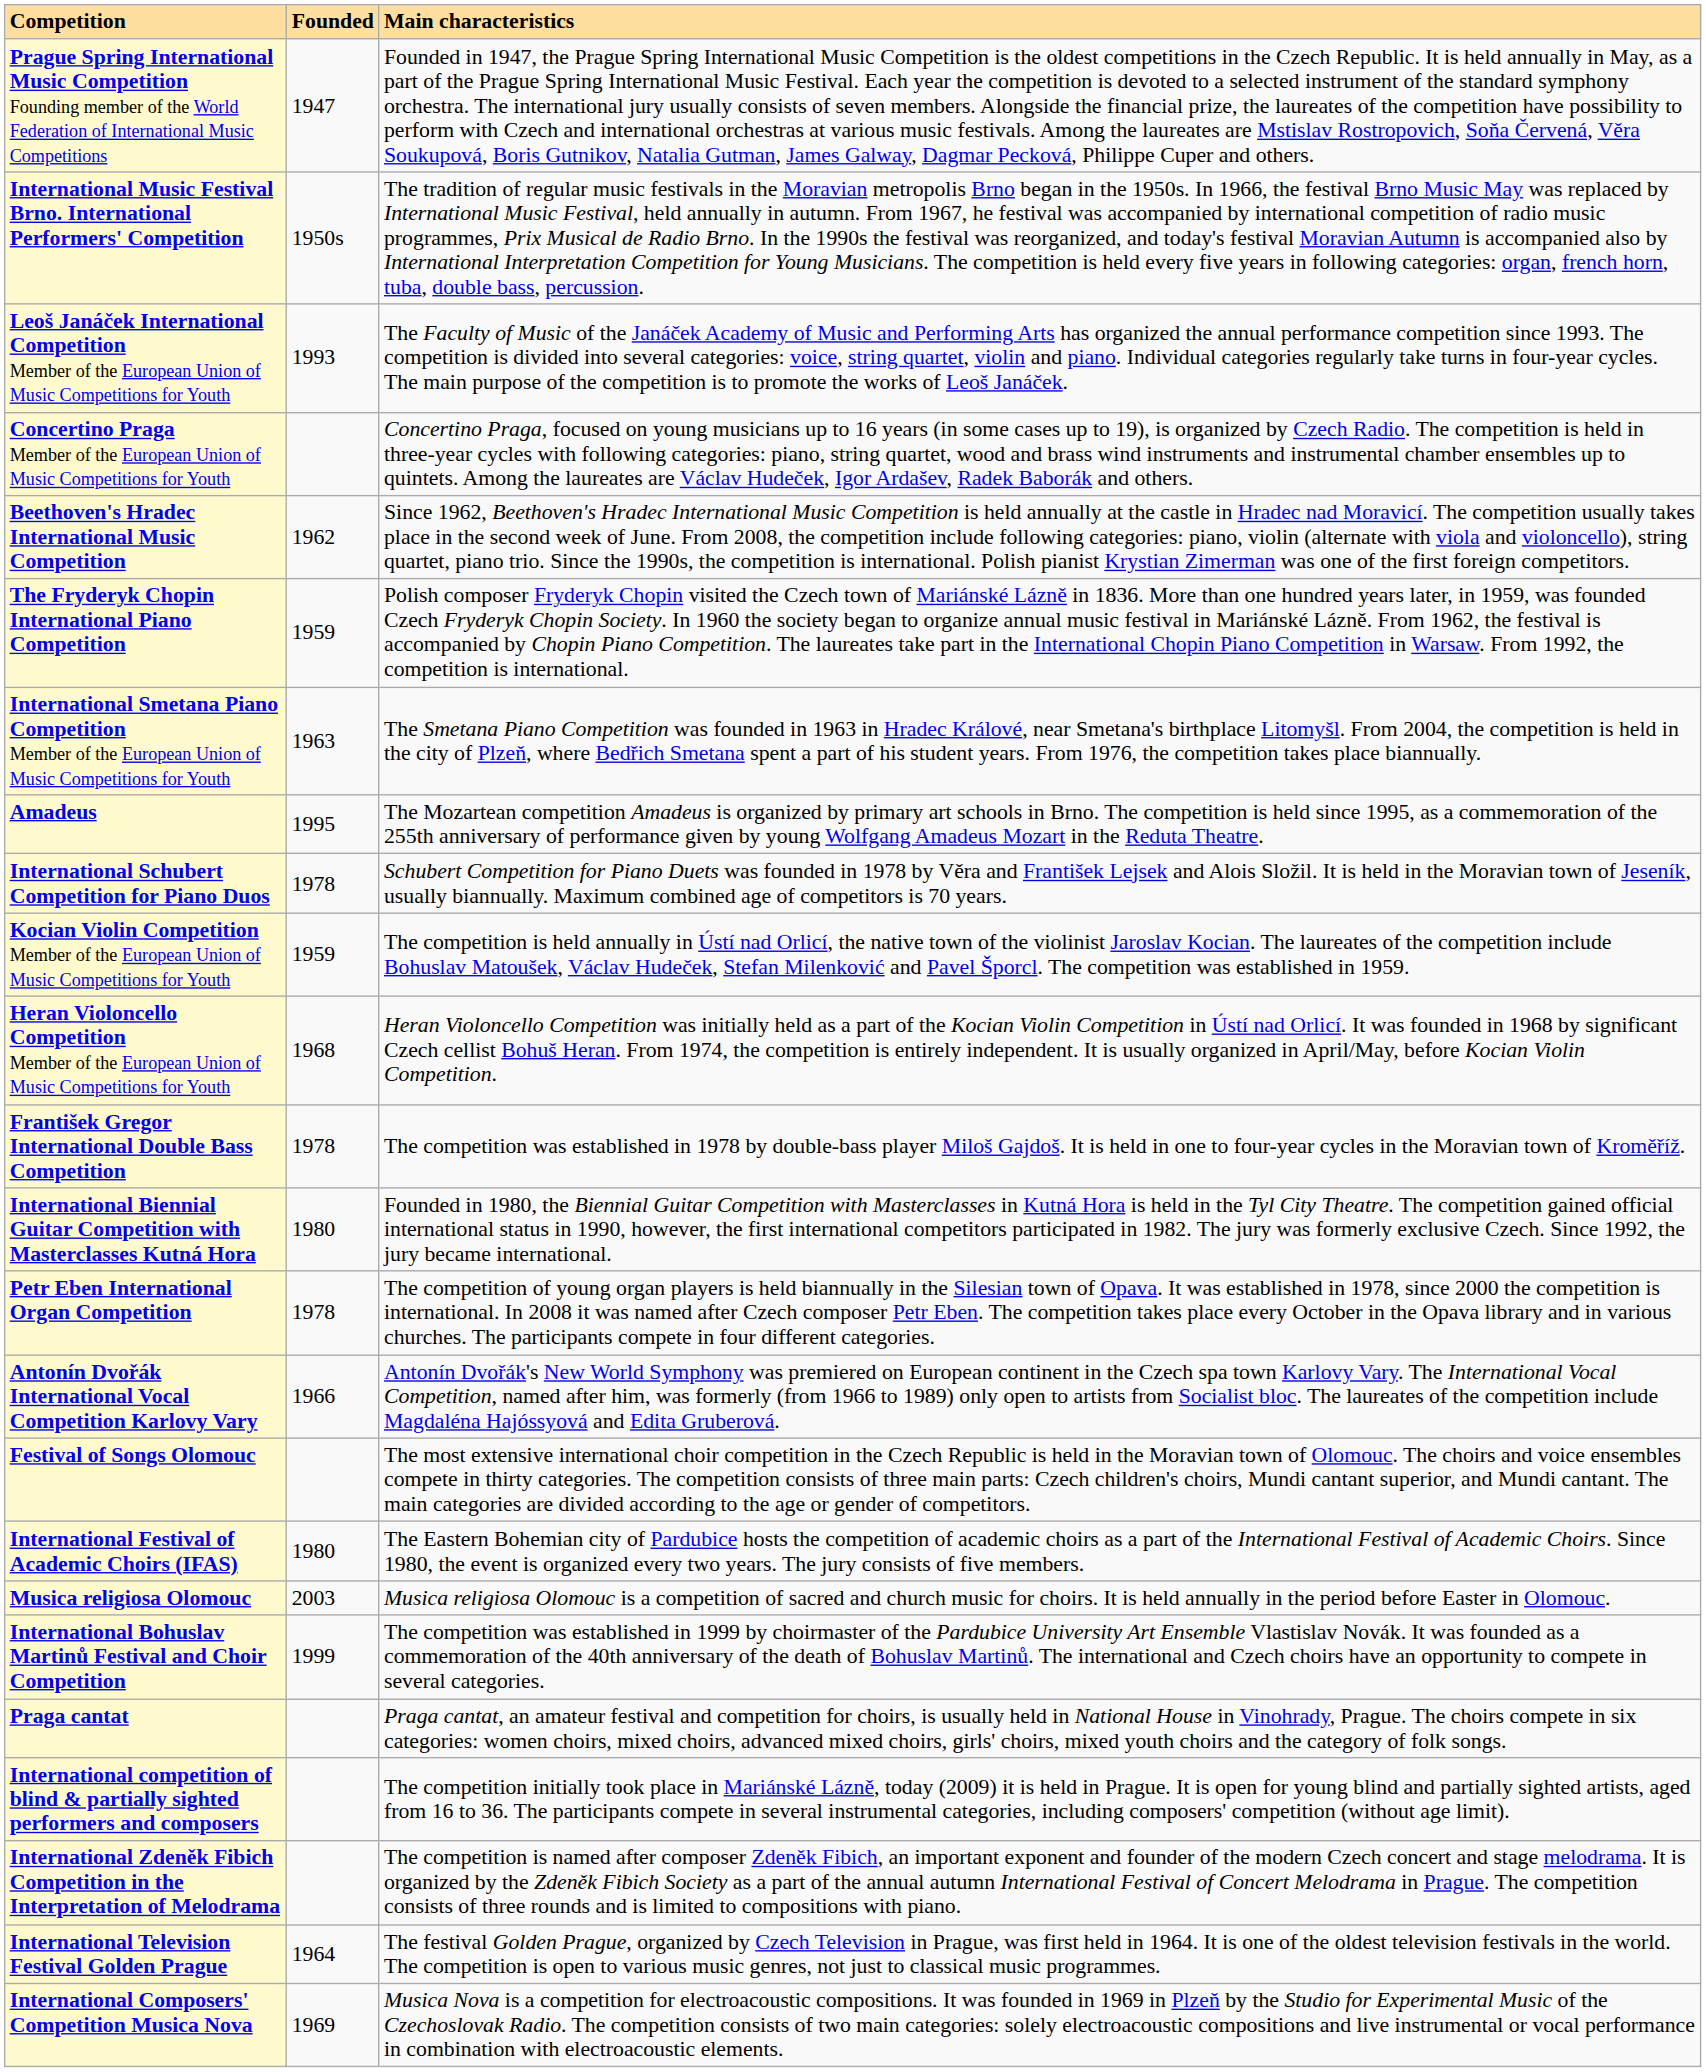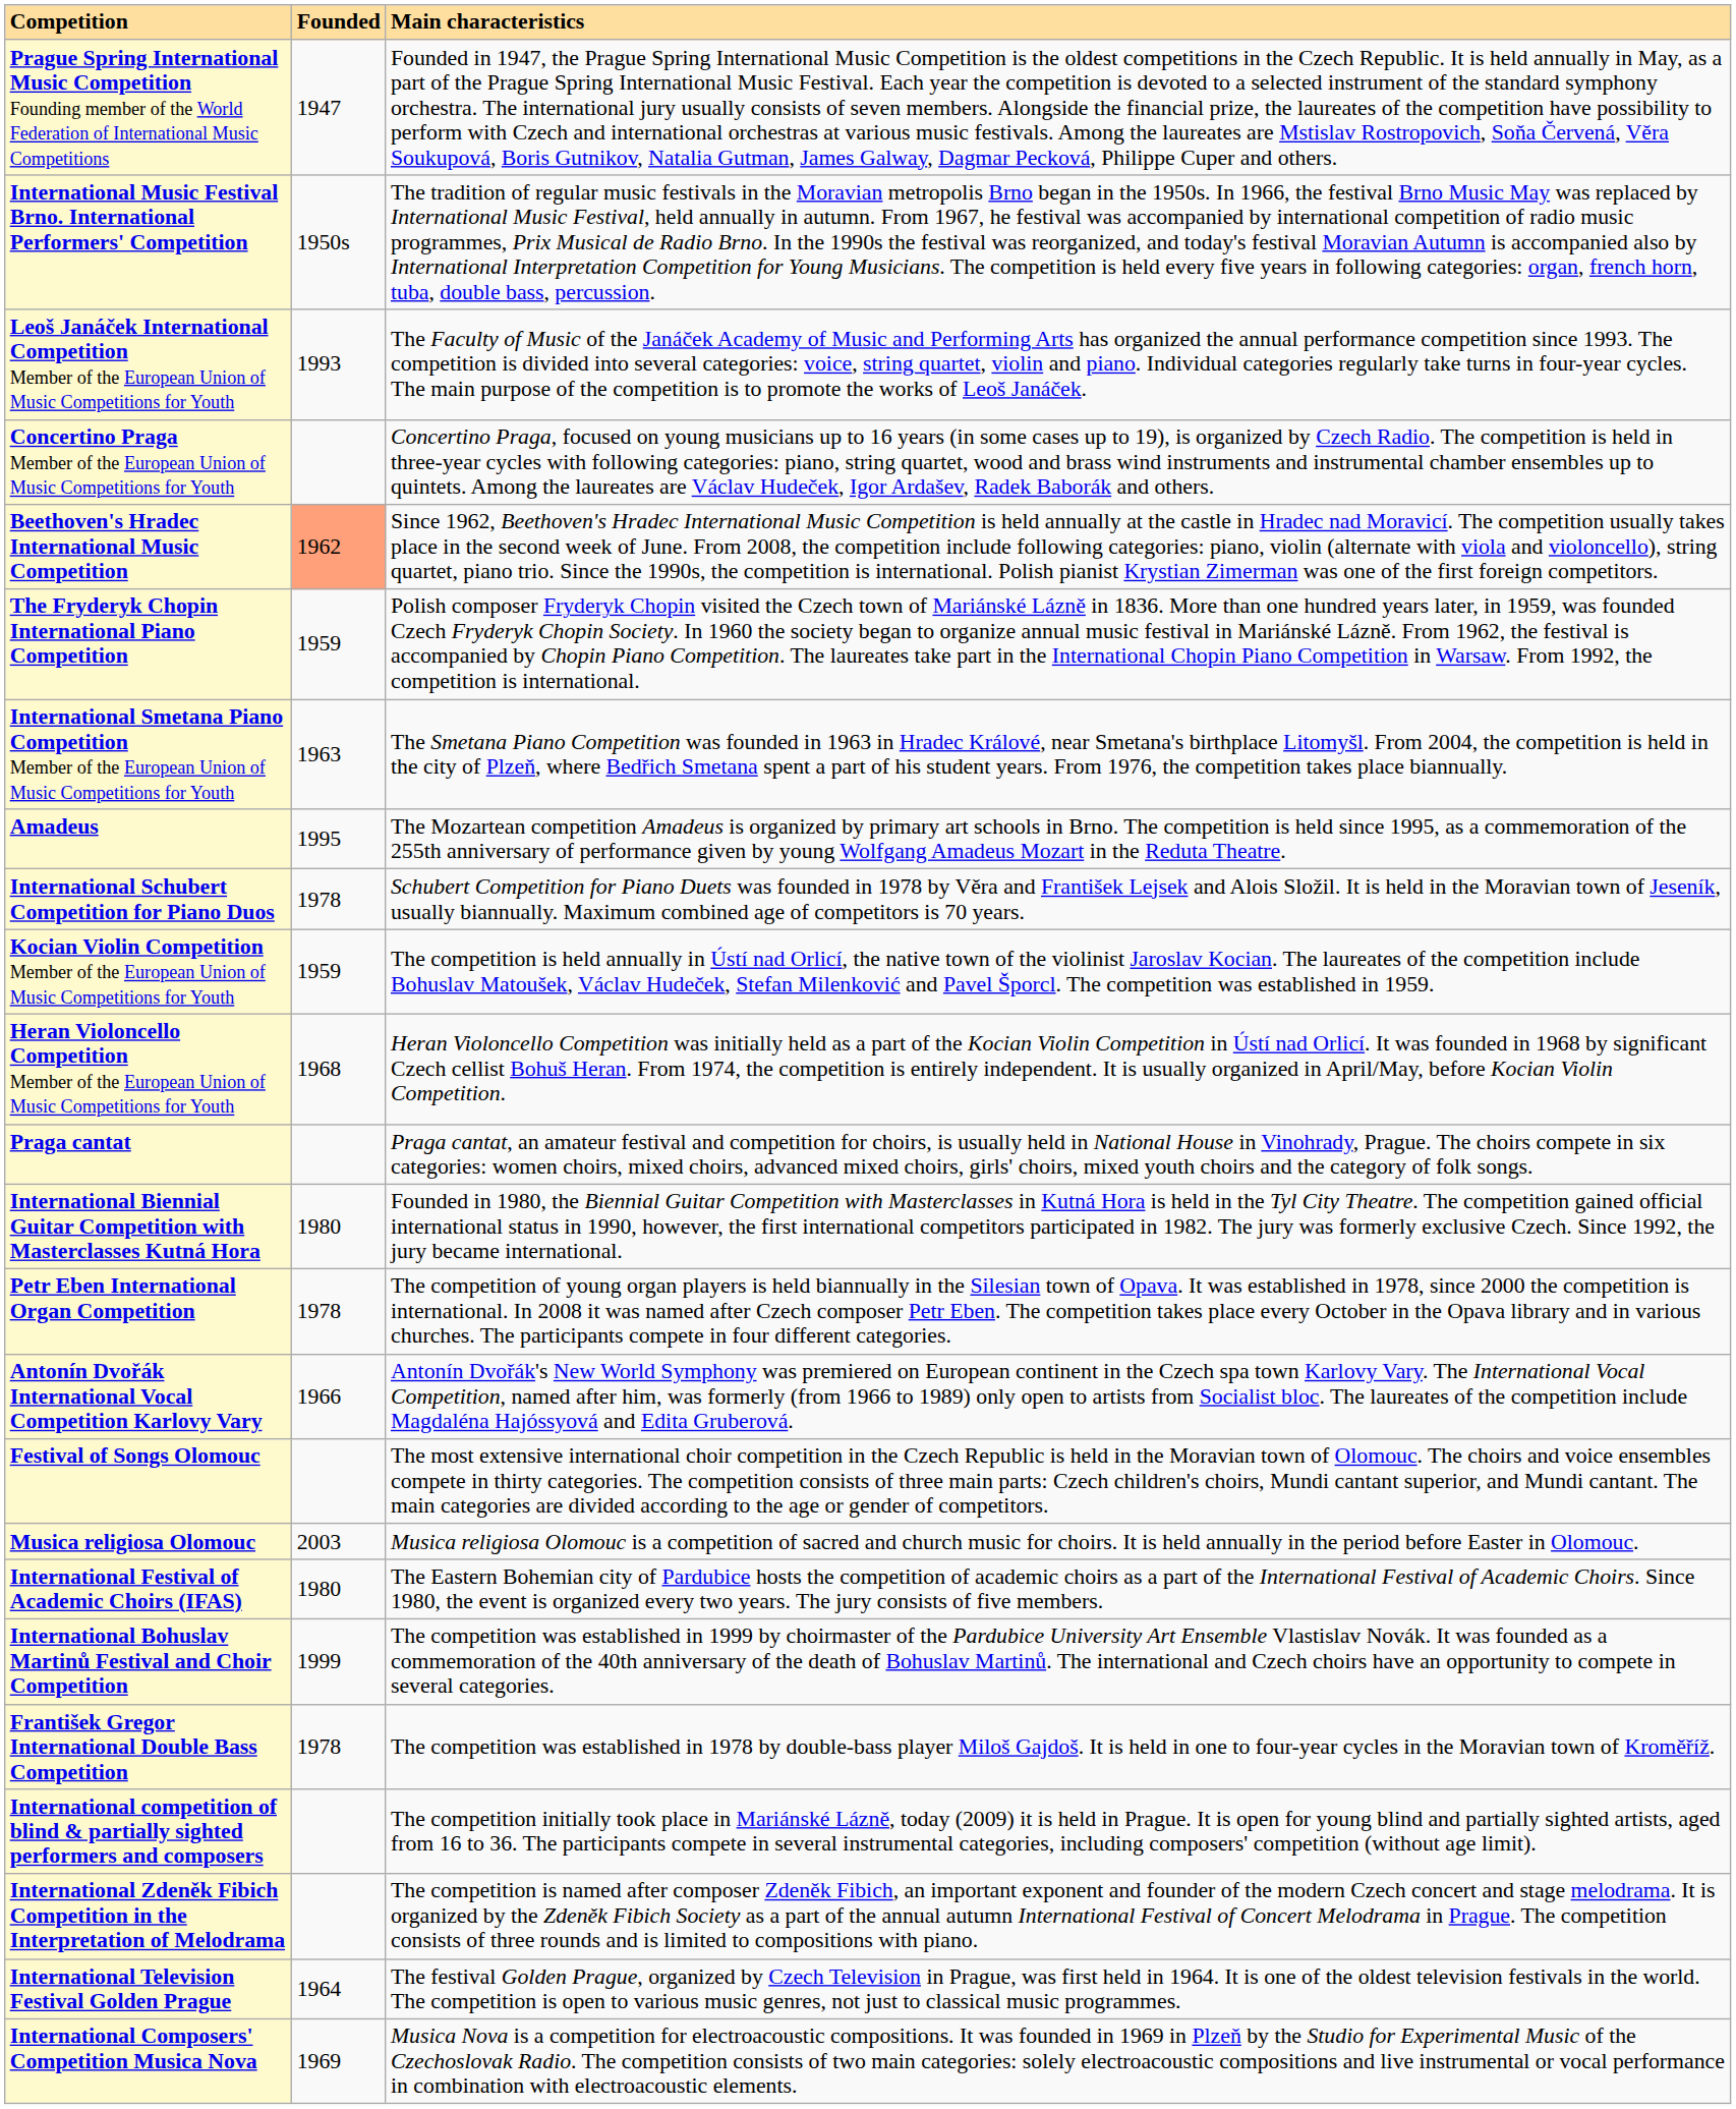Beethoven's Hradec International Music Competition | Founded: no background -> lightsalmon background
rows swapped: František Gregor International Double Bass Competition <-> Praga cantat
rows swapped: Musica religiosa Olomouc <-> International Festival of Academic Choirs (IFAS)
